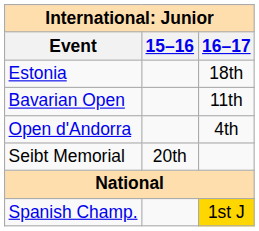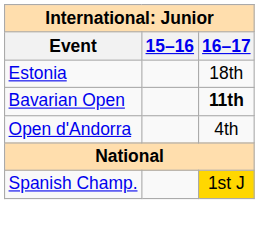Bavarian Open | 16–17: normal -> bold
- row: Seibt Memorial | 20th
